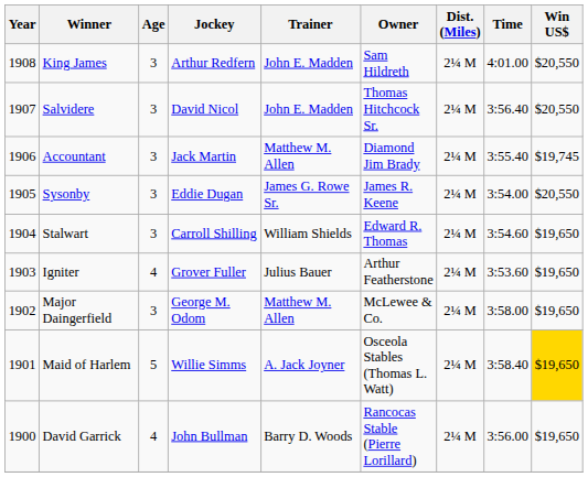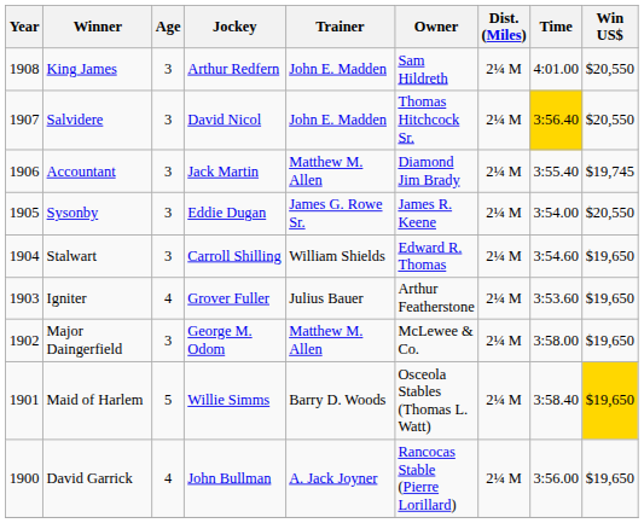Salvidere | Time: no background -> gold background
Maid of Harlem | Trainer: A. Jack Joyner -> Barry D. Woods
David Garrick | Trainer: Barry D. Woods -> A. Jack Joyner
